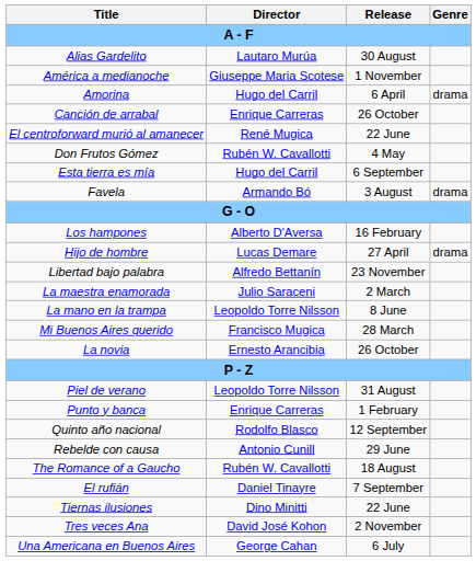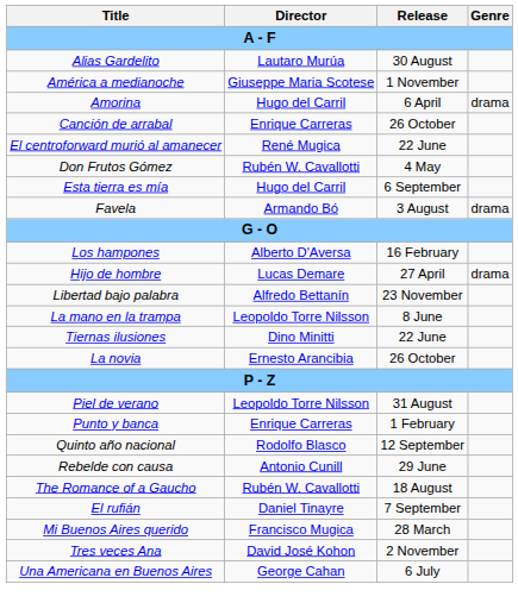- row: La maestra enamorada | Julio Saraceni | 2 March
rows swapped: Mi Buenos Aires querido <-> Tiernas ilusiones
